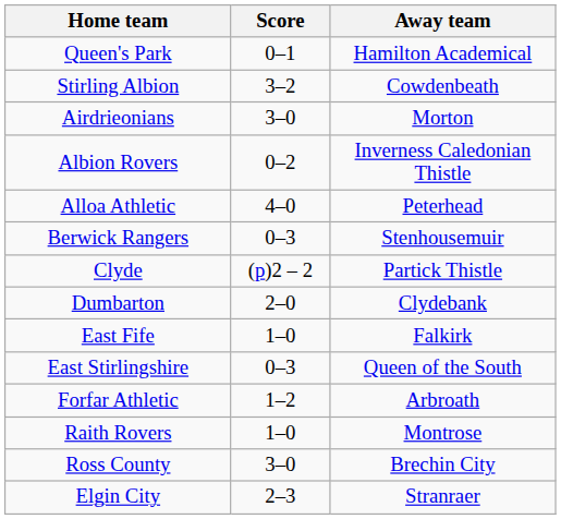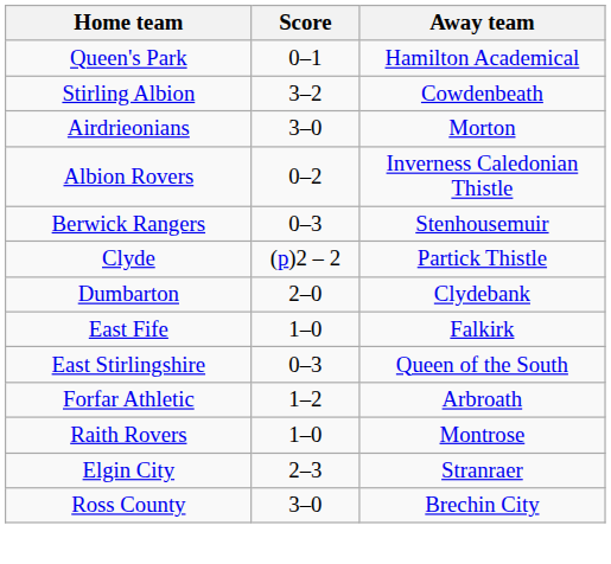- row: Alloa Athletic | 4–0 | Peterhead
rows swapped: Ross County <-> Elgin City
